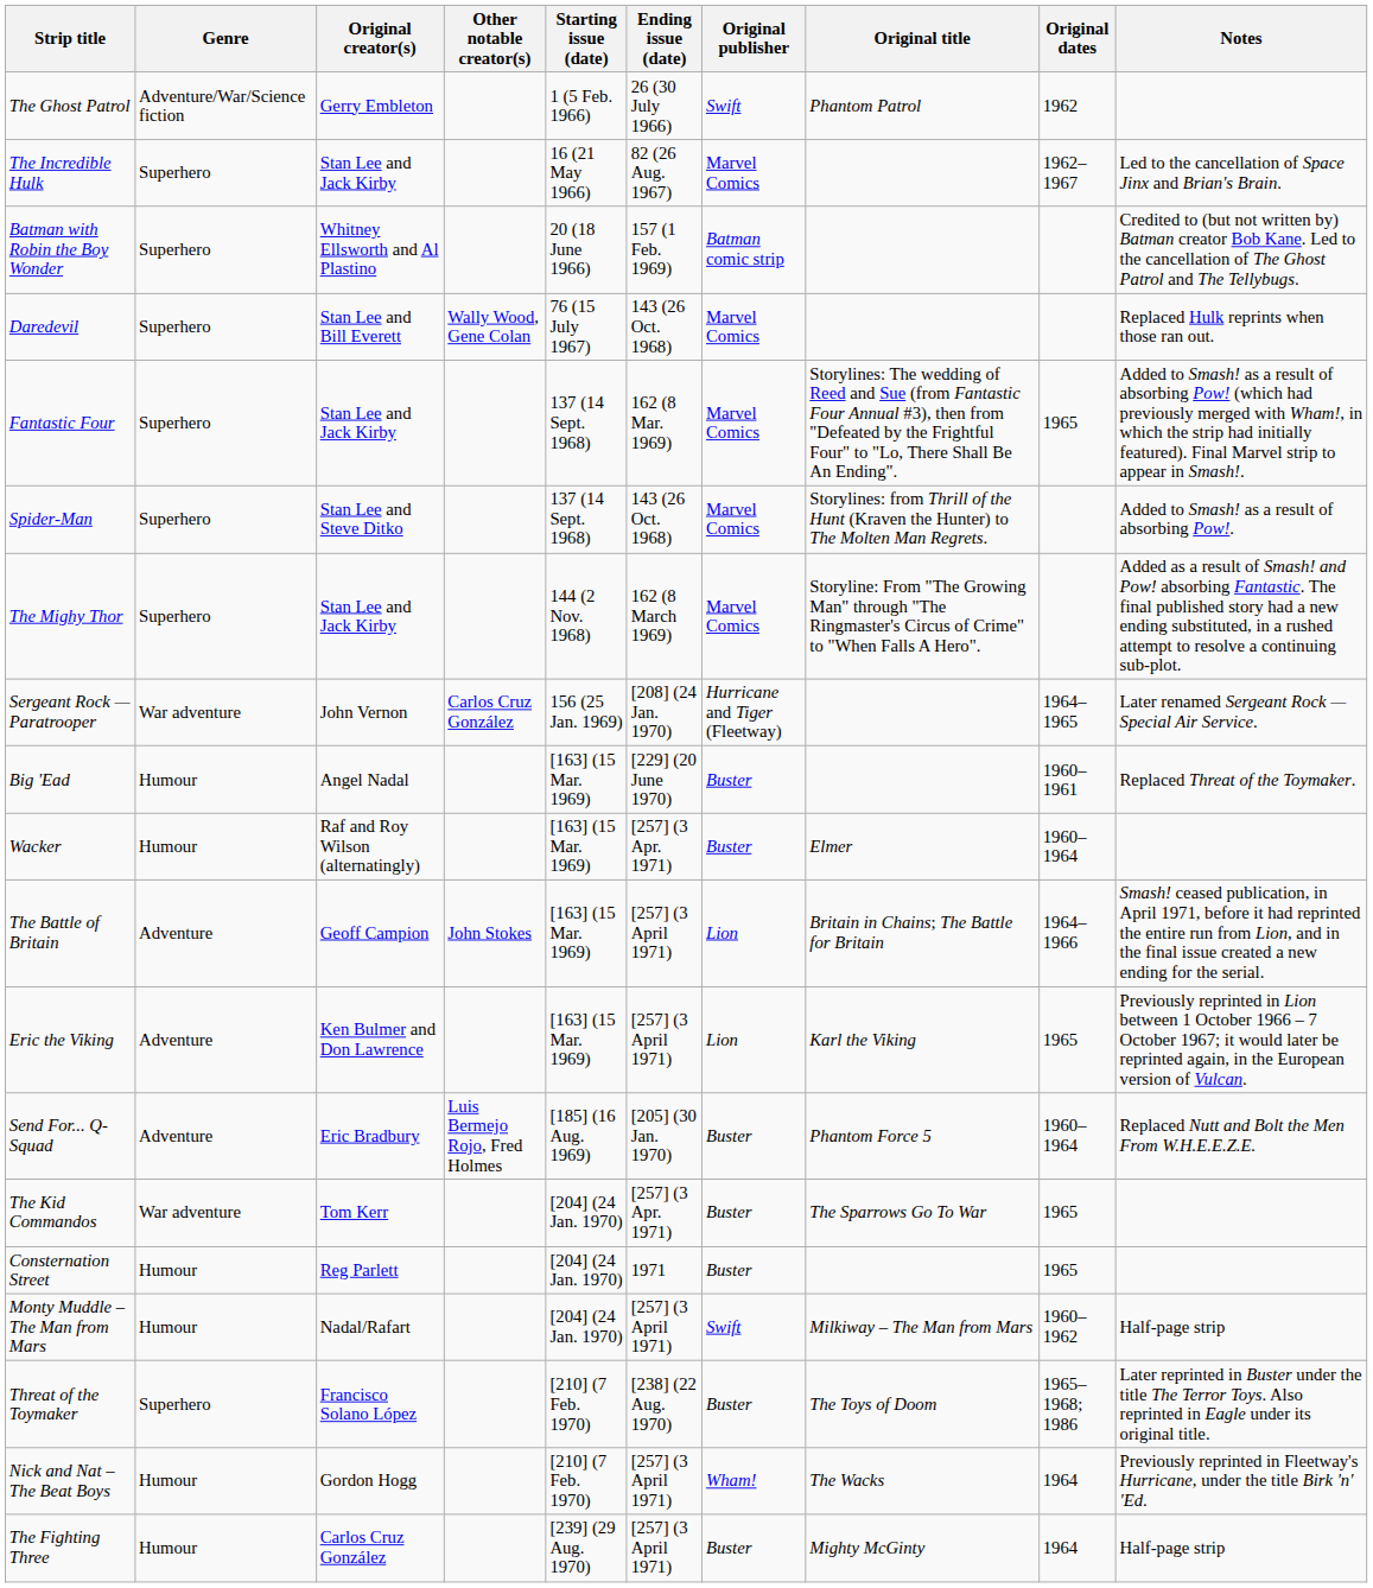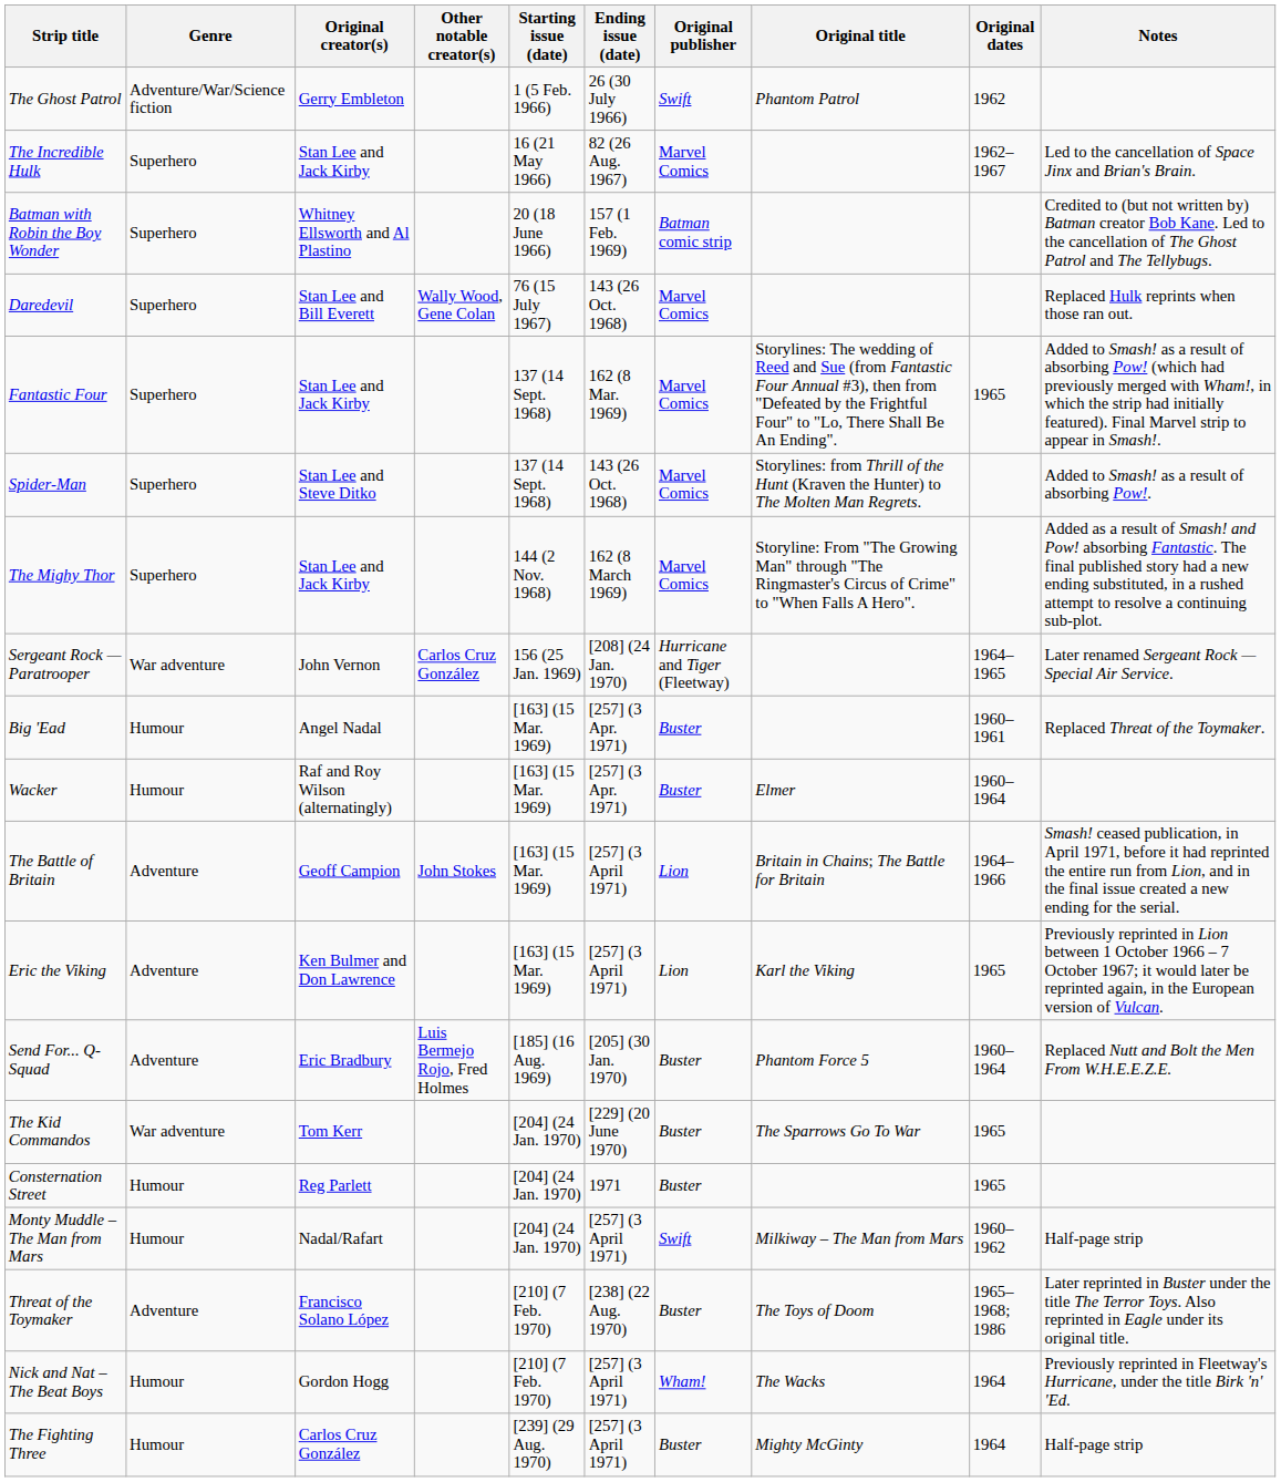Big 'Ead | Ending issue (date): [229] (20 June 1970) -> [257] (3 Apr. 1971)
The Kid Commandos | Ending issue (date): [257] (3 Apr. 1971) -> [229] (20 June 1970)
Threat of the Toymaker | Genre: Superhero -> Adventure
